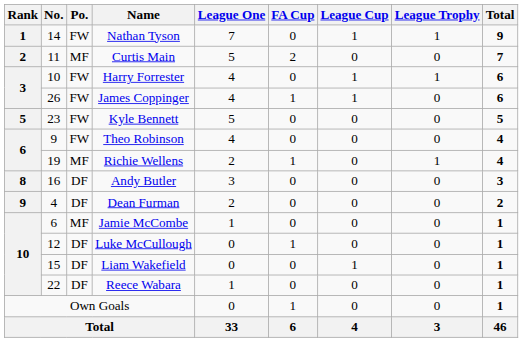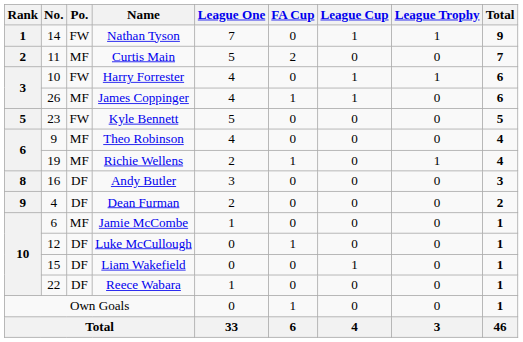James Coppinger | Po.: FW -> MF
Theo Robinson | Po.: FW -> MF
